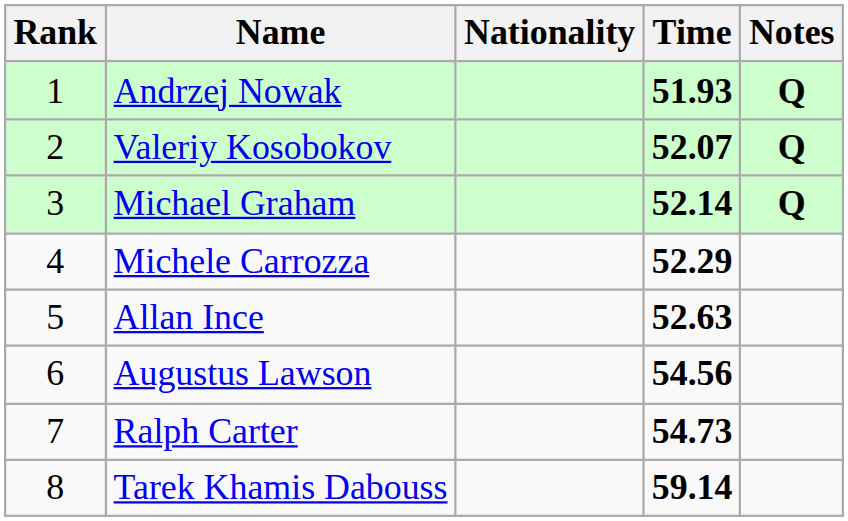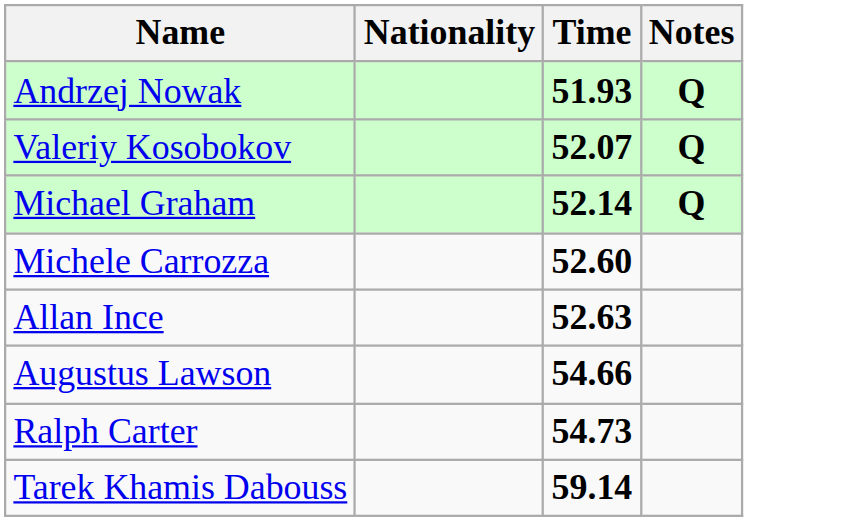- column: Rank | 1 | 2 | 3 | 4 | 5 | 6 | 7 | 8
Michele Carrozza | Time: 52.29 -> 52.60
Augustus Lawson | Time: 54.56 -> 54.66
